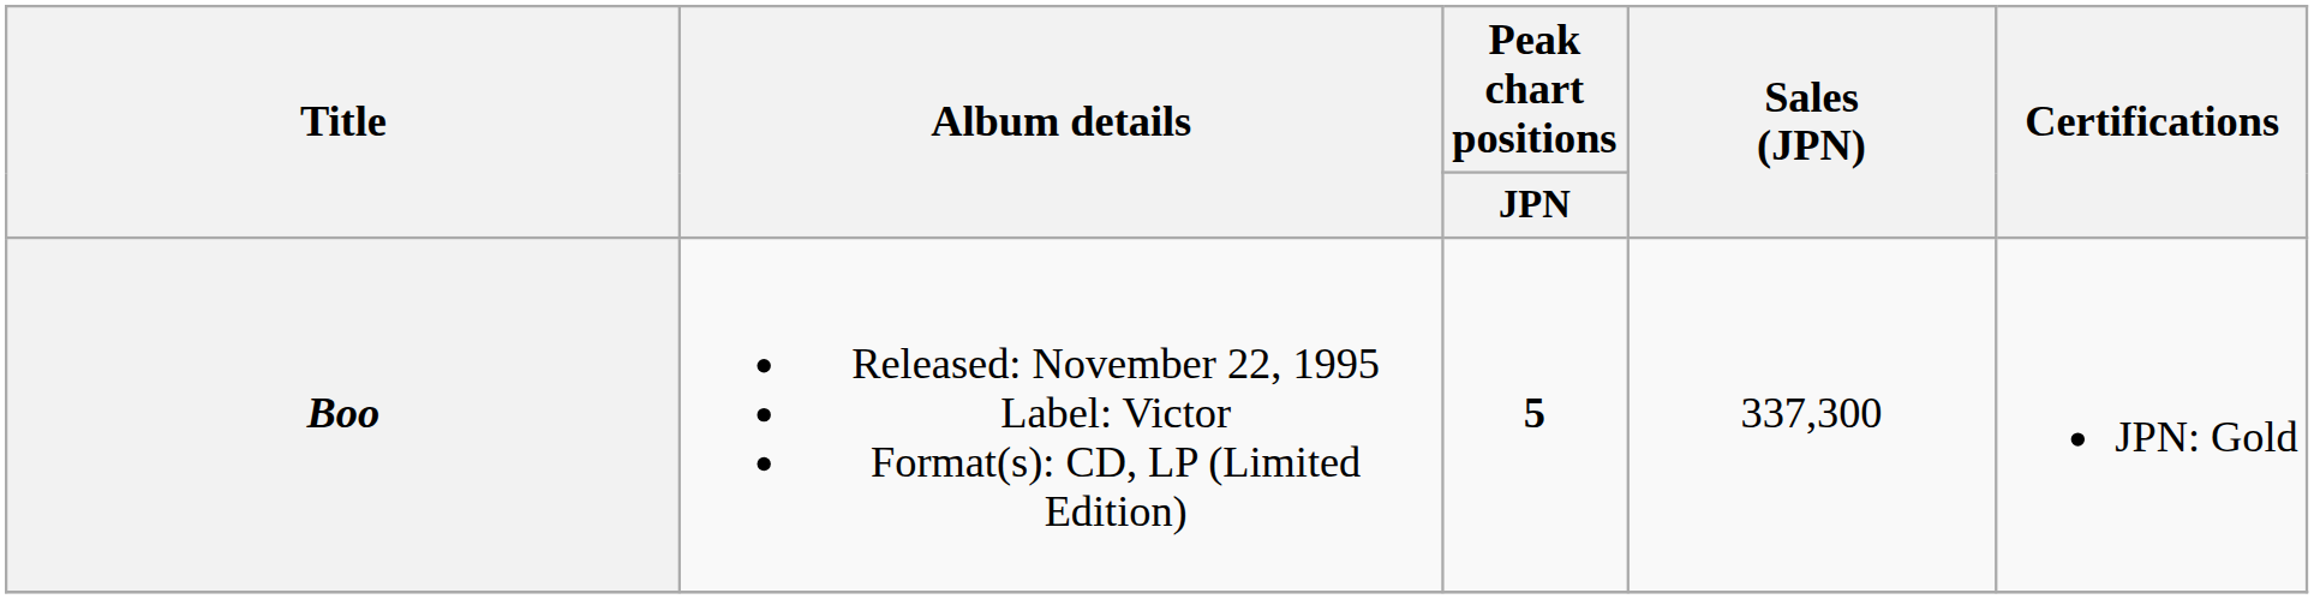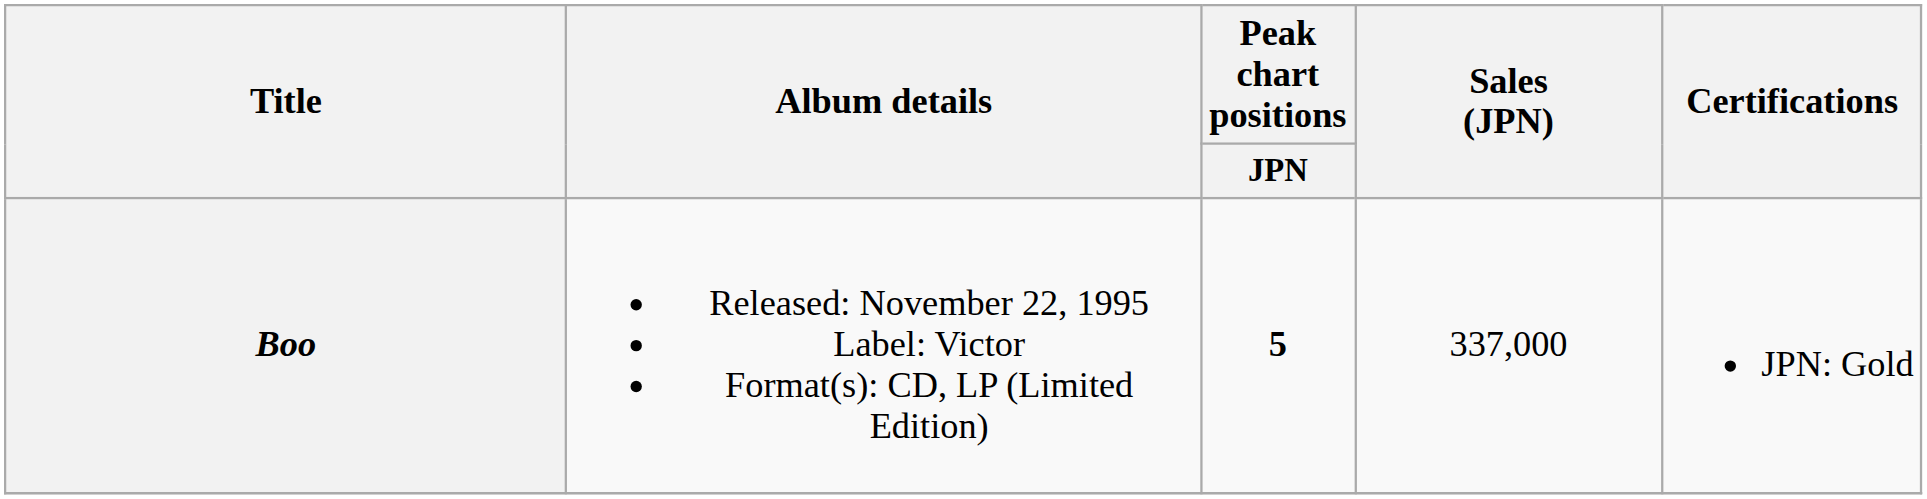Boo | Sales (JPN): 337,300 -> 337,000
